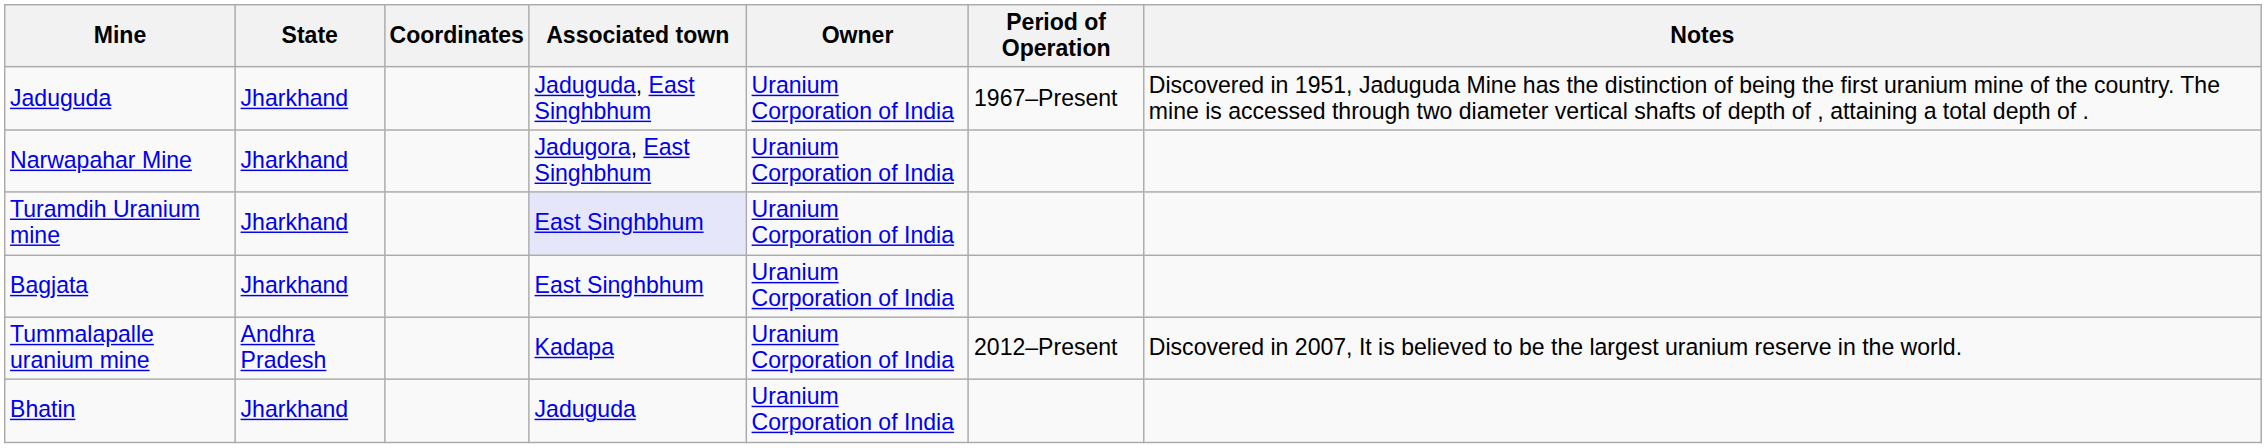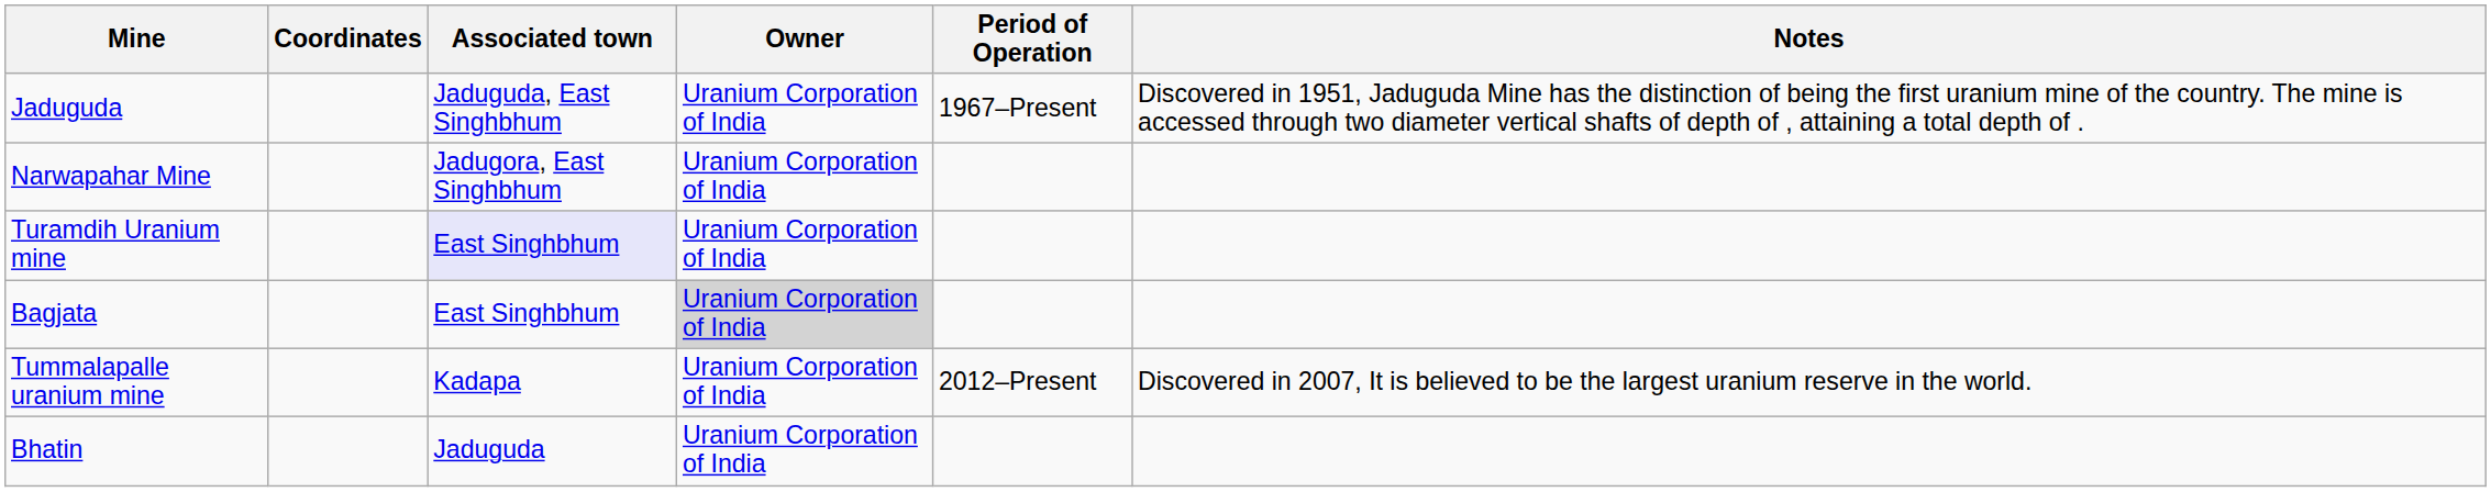- column: State | Jharkhand | Jharkhand | Jharkhand | Jharkhand | Andhra Pradesh | Jharkhand
Bagjata | Owner: no background -> lightgrey background
